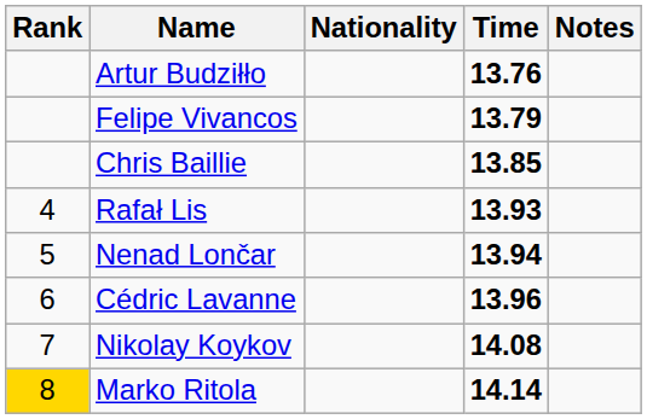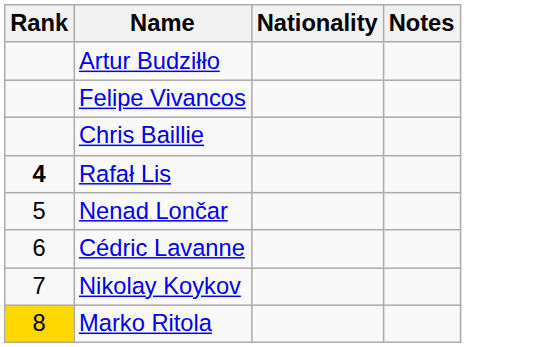- column: Time | 13.76 | 13.79 | 13.85 | 13.93 | 13.94 | 13.96 | 14.08 | 14.14
Rafał Lis | Rank: normal -> bold
